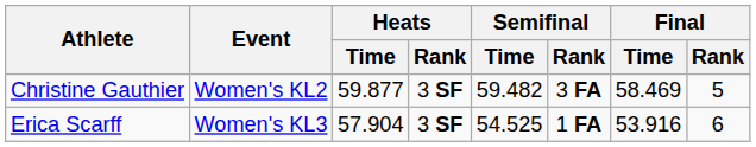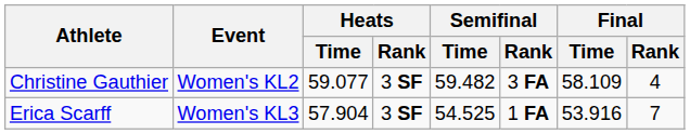Christine Gauthier | Heats / Time: 59.877 -> 59.077
Christine Gauthier | Final / Time: 58.469 -> 58.109
Christine Gauthier | Final / Rank: 5 -> 4
Erica Scarff | Final / Rank: 6 -> 7
